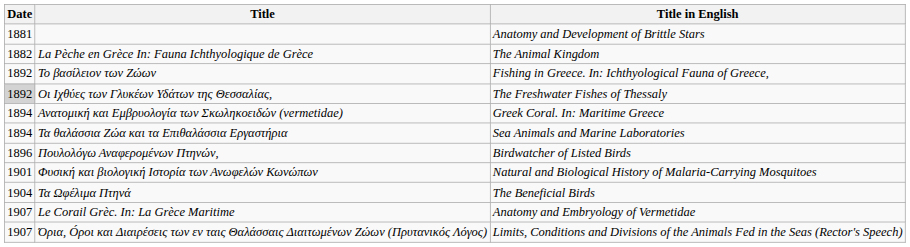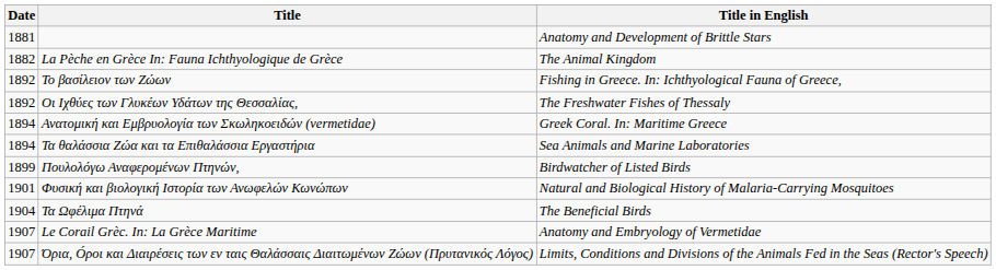Οι Ιχθύες των Γλυκέων Υδάτων της Θεσσαλίας, | Date: lightgrey background -> no background
Πουλολόγω Αναφερομένων Πτηνών, | Date: 1896 -> 1899
